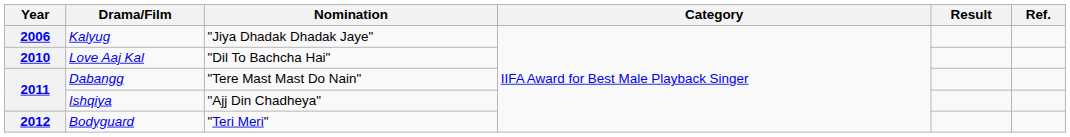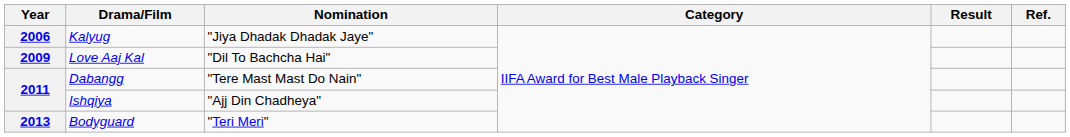Love Aaj Kal | Year: 2010 -> 2009
Bodyguard | Year: 2012 -> 2013
